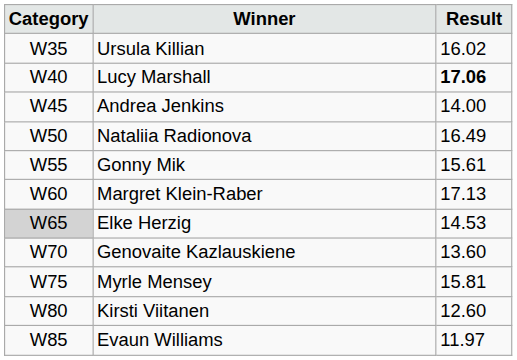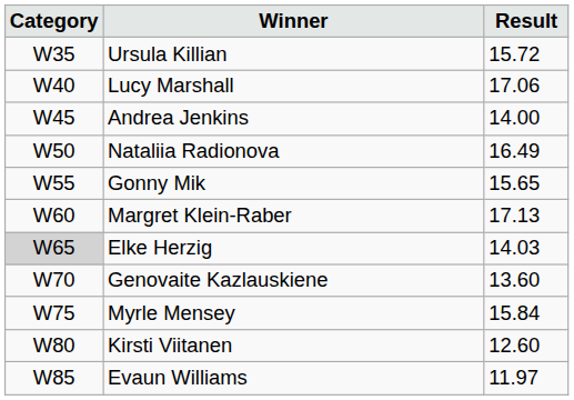Ursula Killian | Result: 16.02 -> 15.72
Lucy Marshall | Result: bold -> normal
Gonny Mik | Result: 15.61 -> 15.65
Elke Herzig | Result: 14.53 -> 14.03
Myrle Mensey | Result: 15.81 -> 15.84
